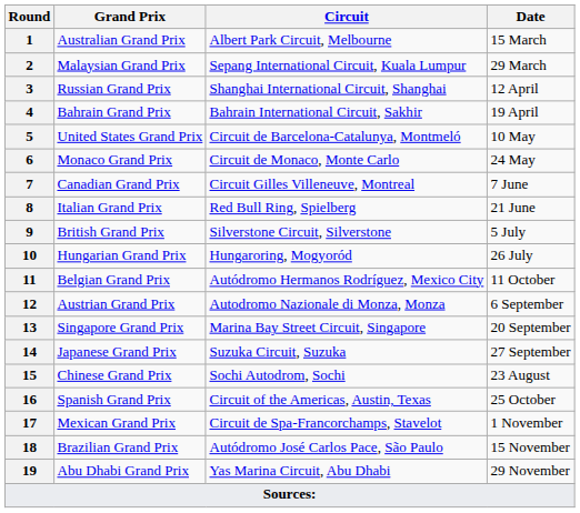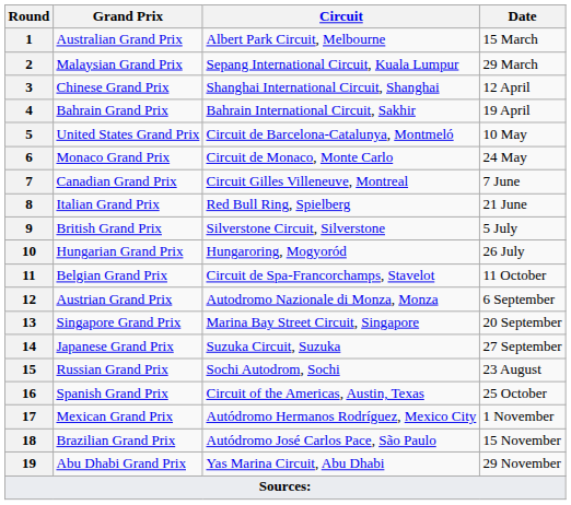3 | Grand Prix: Russian Grand Prix -> Chinese Grand Prix
11 | Circuit: Autódromo Hermanos Rodríguez, Mexico City -> Circuit de Spa-Francorchamps, Stavelot
15 | Grand Prix: Chinese Grand Prix -> Russian Grand Prix
17 | Circuit: Circuit de Spa-Francorchamps, Stavelot -> Autódromo Hermanos Rodríguez, Mexico City
